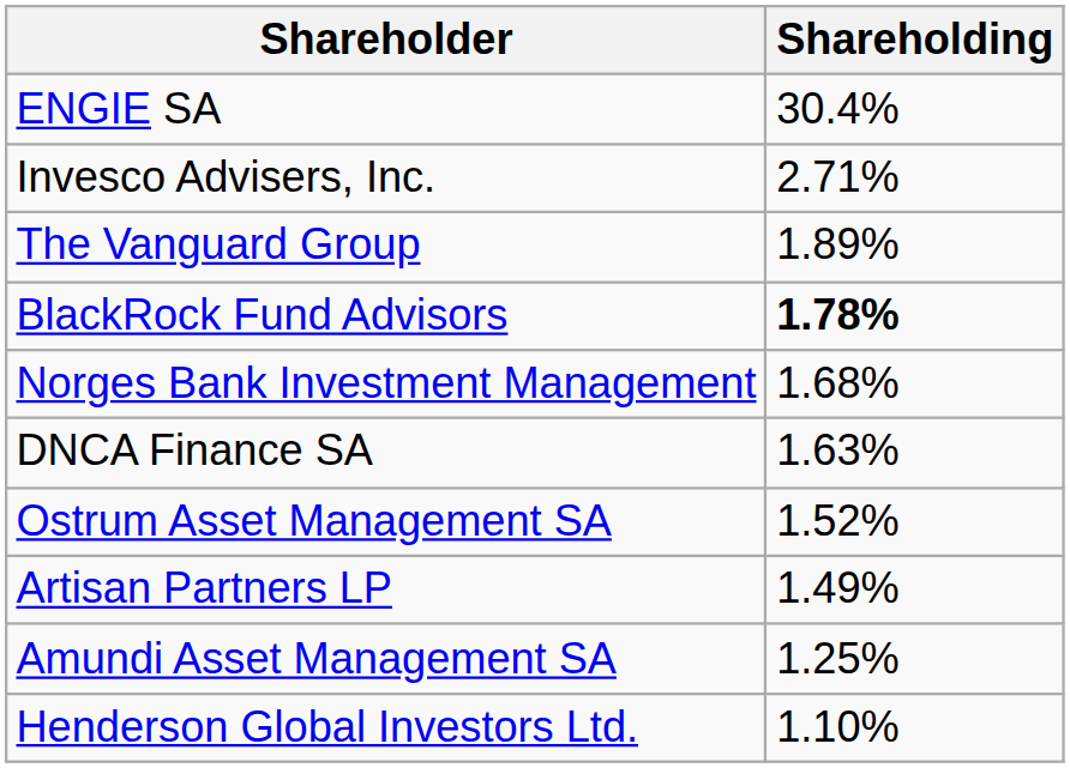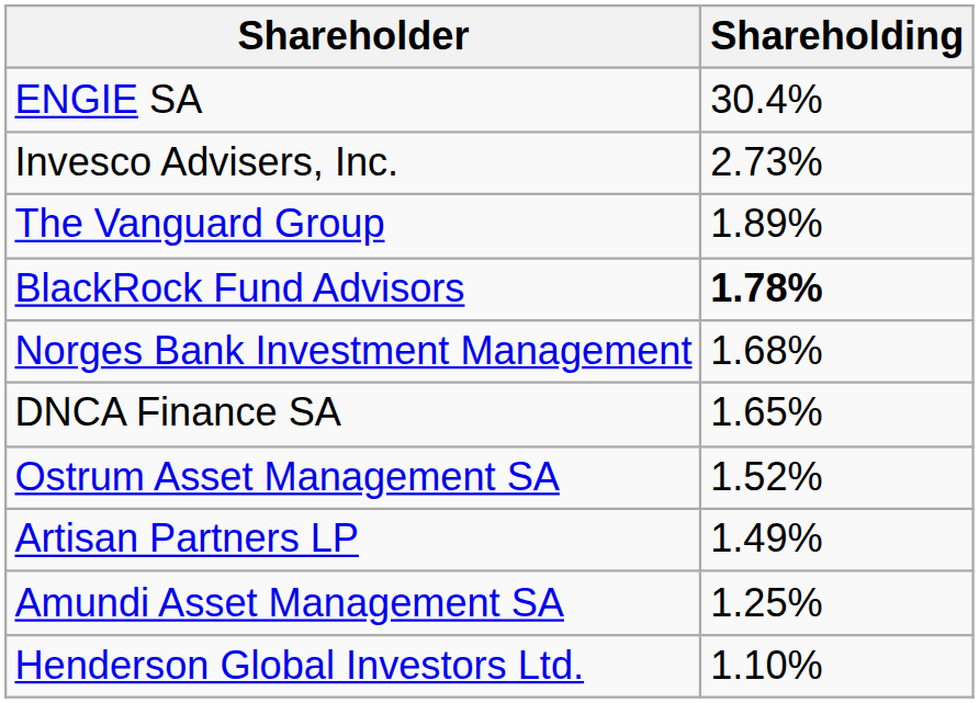Invesco Advisers, Inc. | Shareholding: 2.71% -> 2.73%
DNCA Finance SA | Shareholding: 1.63% -> 1.65%
